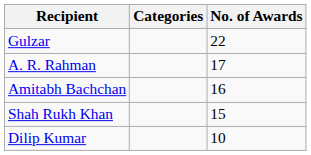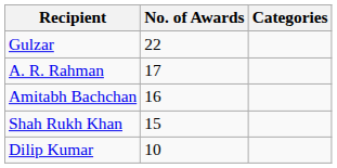columns swapped: Categories <-> No. of Awards
